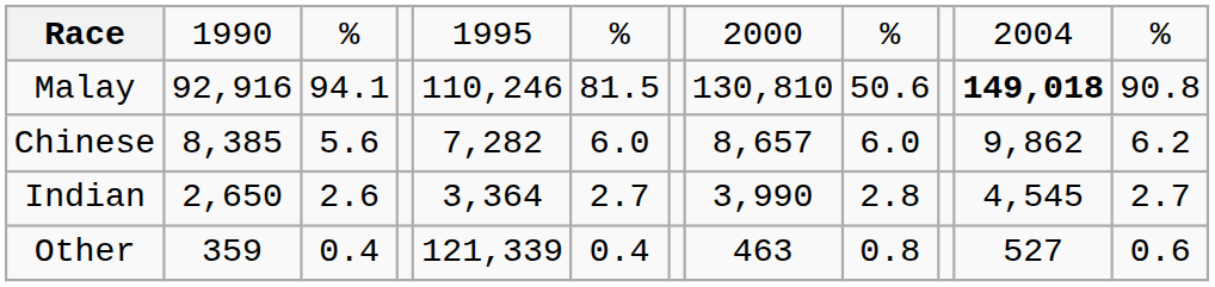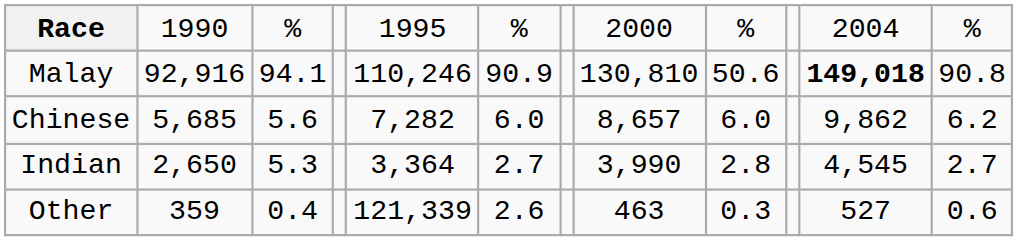Malay | column 6: 81.5 -> 90.9
Chinese | column 2: 8,385 -> 5,685
Indian | column 3: 2.6 -> 5.3
Other | column 6: 0.4 -> 2.6
Other | column 9: 0.8 -> 0.3
